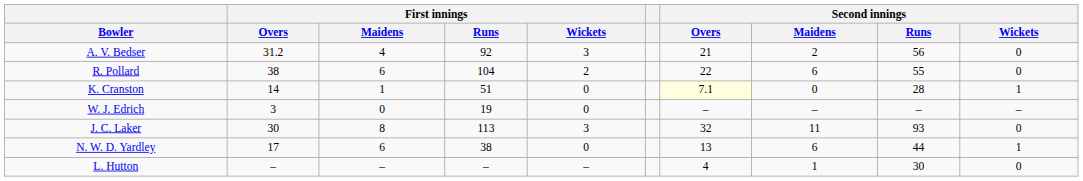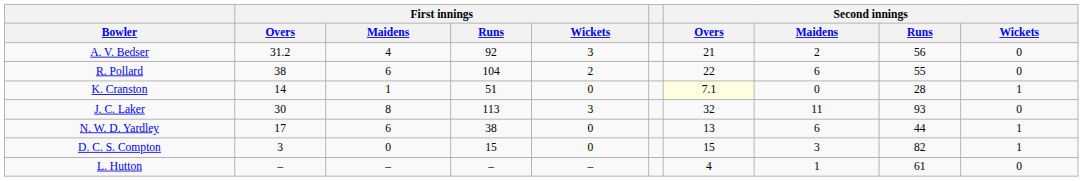- row: W. J. Edrich | 3 | 0 | 19 | 0 | – | – | – | –
+ row: D. C. S. Compton | 3 | 0 | 15 | 0 | 15 | 3 | 82 | 1
L. Hutton | Second innings / Runs: 30 -> 61
